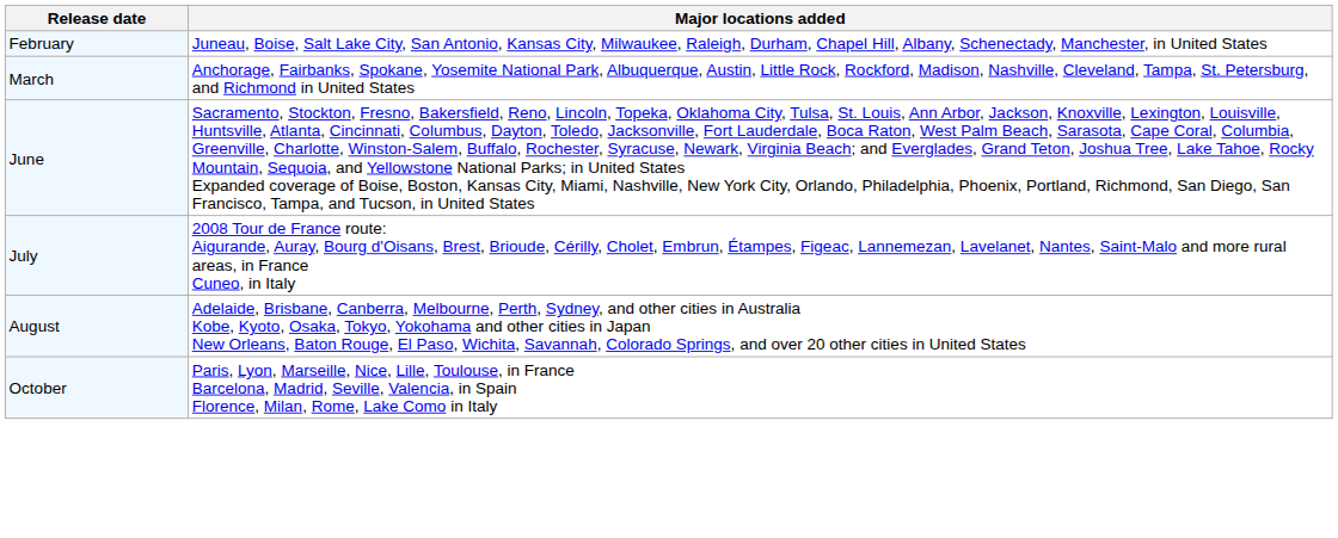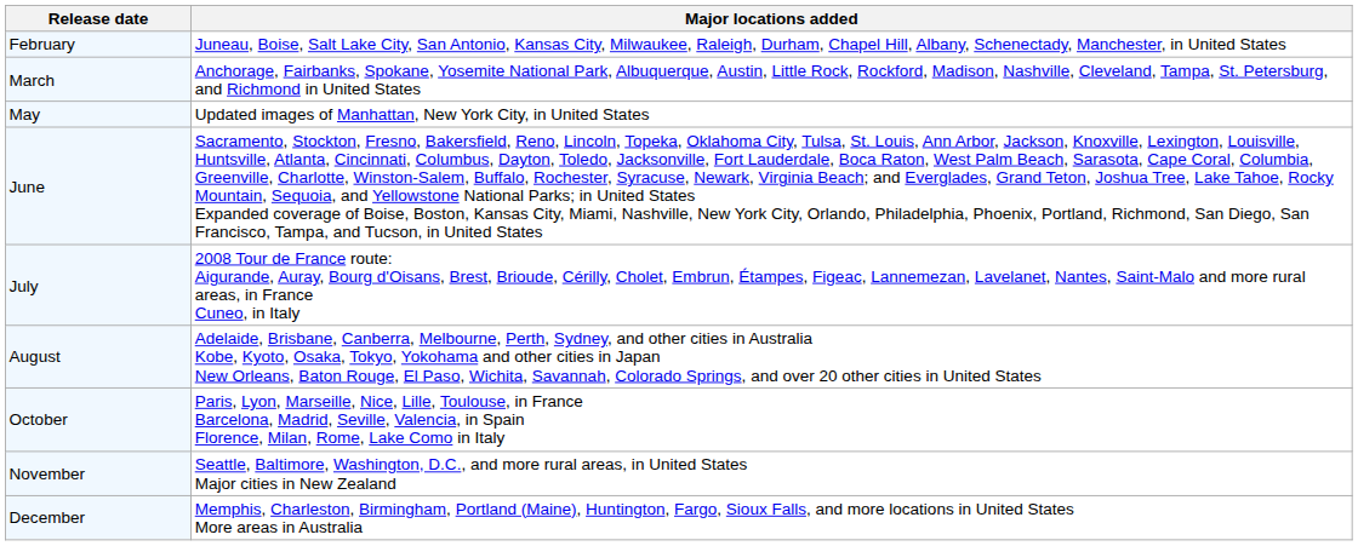+ row: May | Updated images of Manhattan, New York City, in United States
+ row: November | Seattle, Baltimore, Washington, D.C., and more rural areas, in United States Major cities in New Zealand
+ row: December | Memphis, Charleston, Birmingham, Portland (Maine), Huntington, Fargo, Sioux Falls, and more locations in United States More areas in Australia
